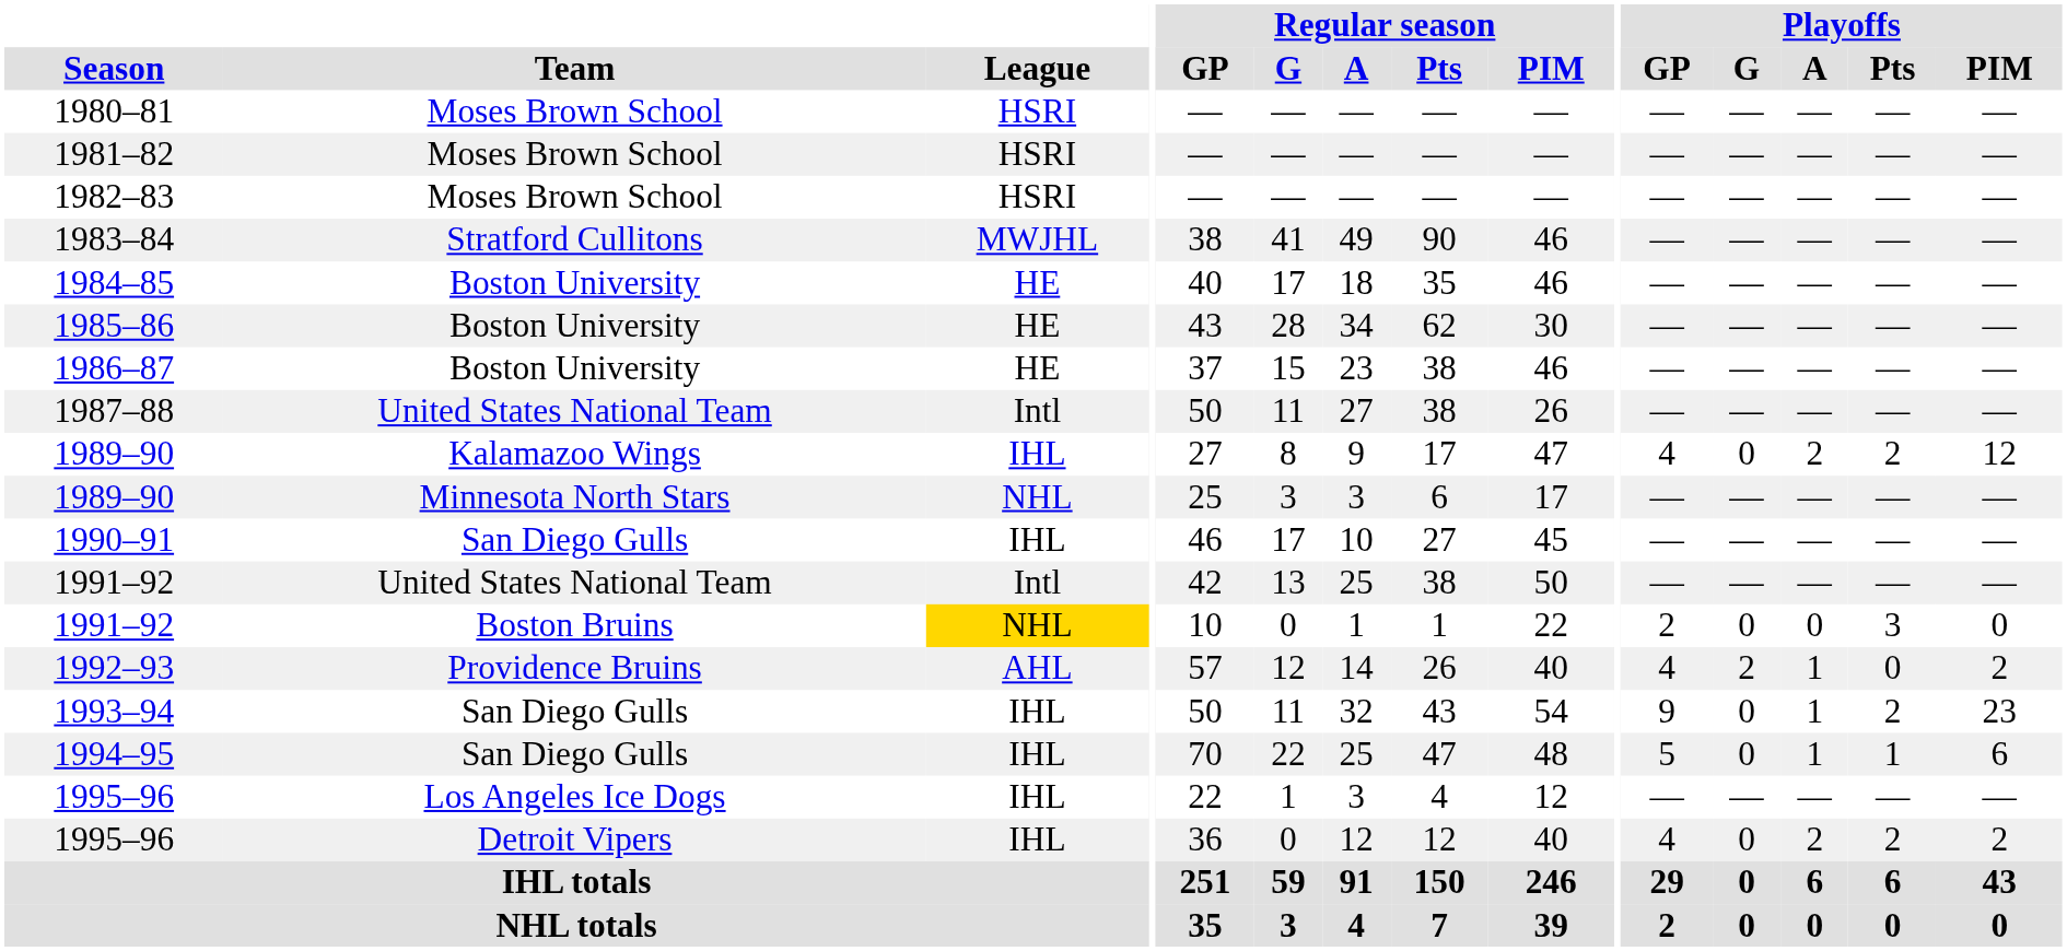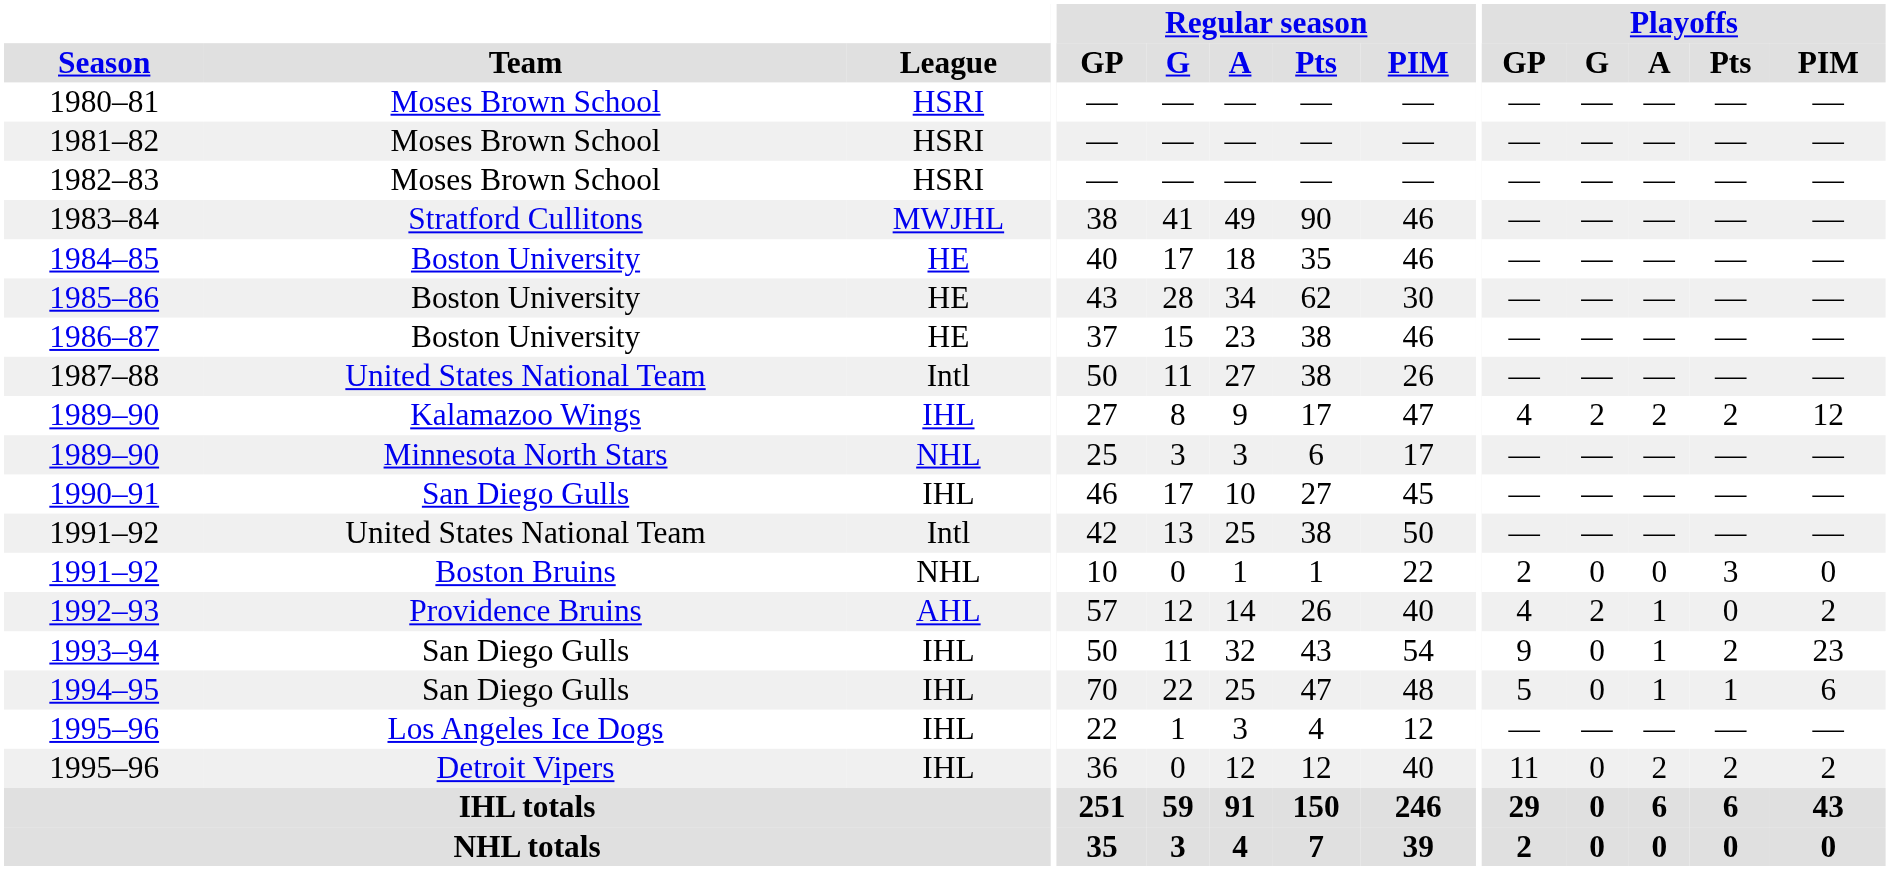1989–90 / Kalamazoo Wings | Playoffs / G: 0 -> 2
1991–92 / Boston Bruins | League: gold background -> no background
1995–96 / Detroit Vipers | Playoffs / GP: 4 -> 11
